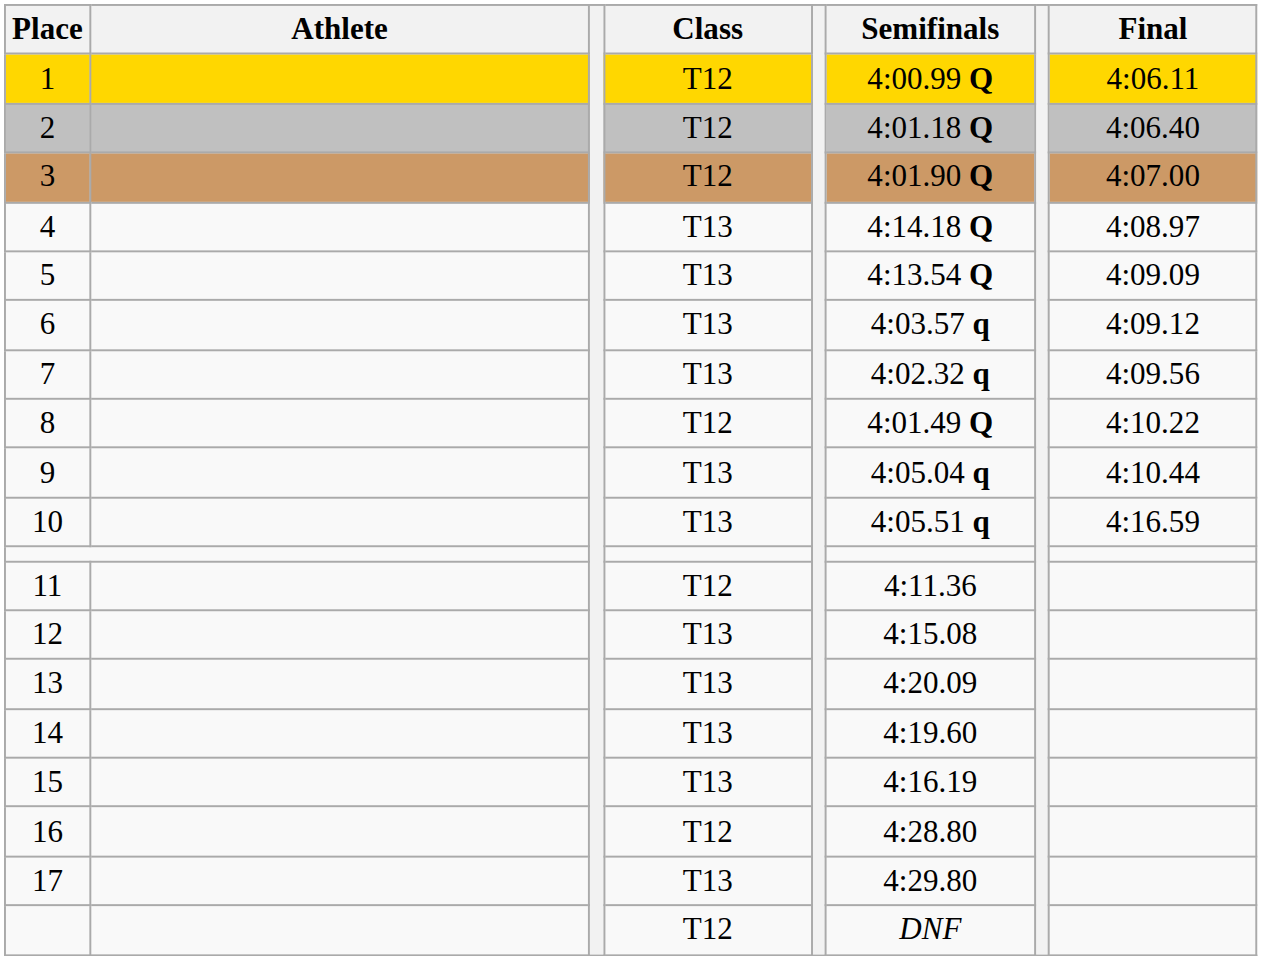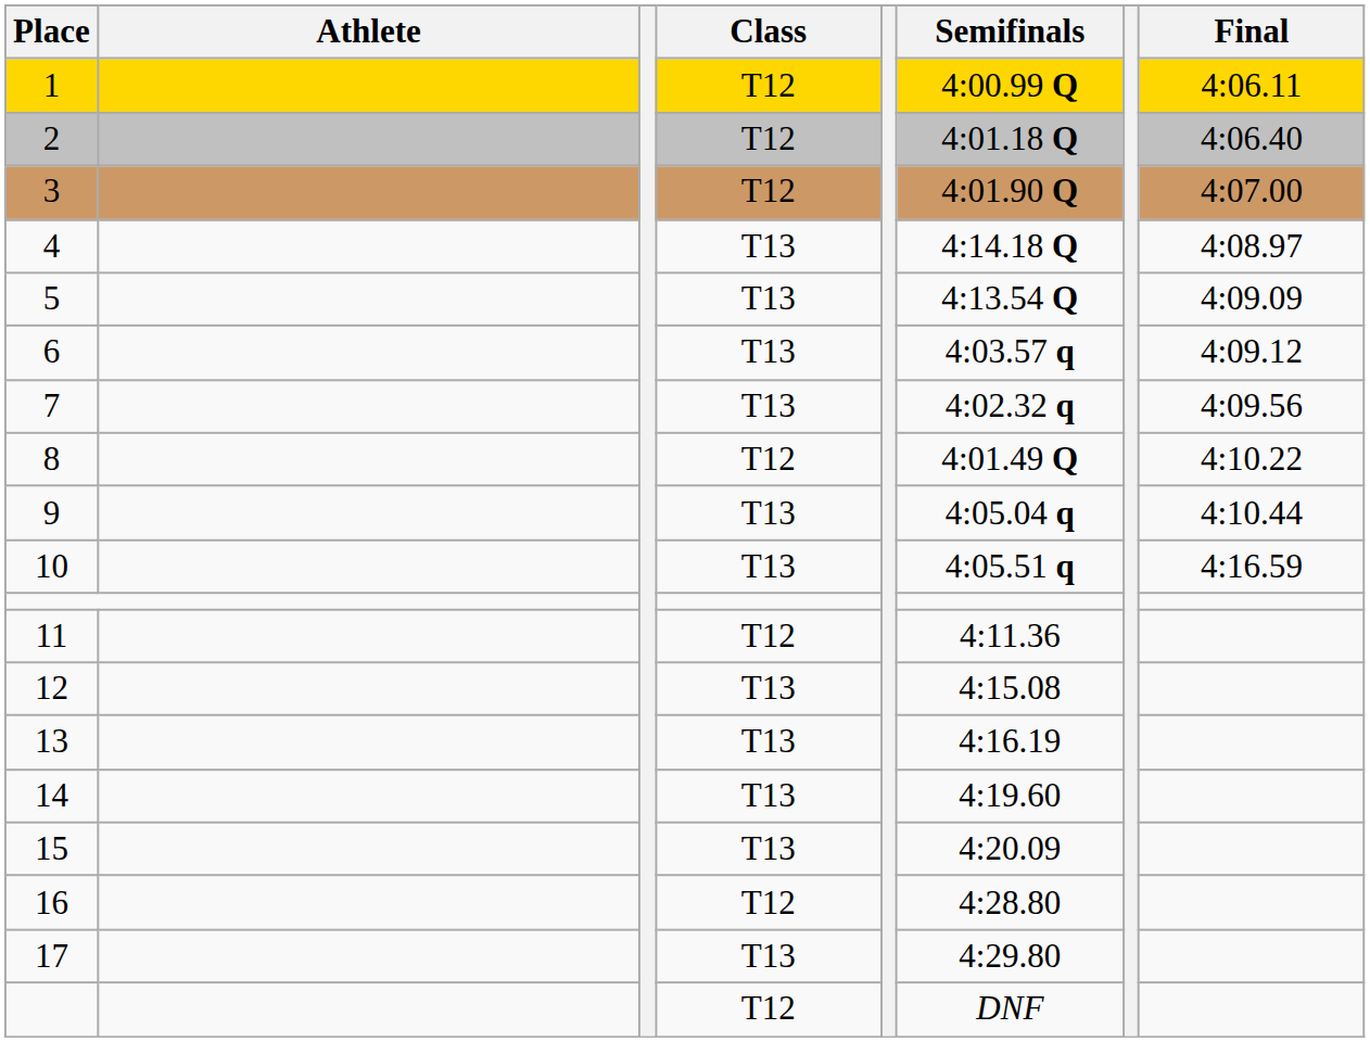13 | Semifinals: 4:20.09 -> 4:16.19
15 | Semifinals: 4:16.19 -> 4:20.09
